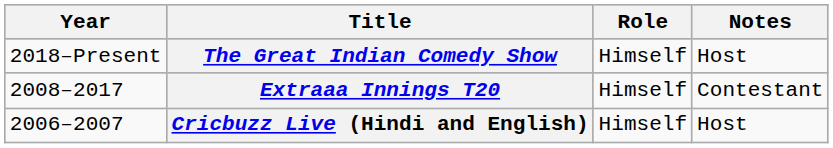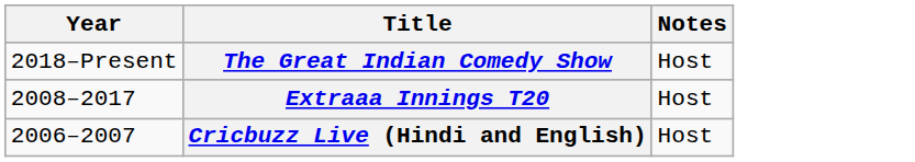- column: Role | Himself | Himself | Himself
Extraaa Innings T20 | Notes: Contestant -> Host
